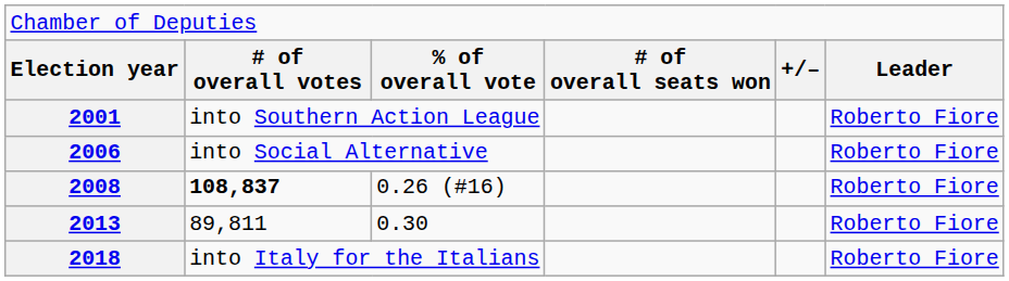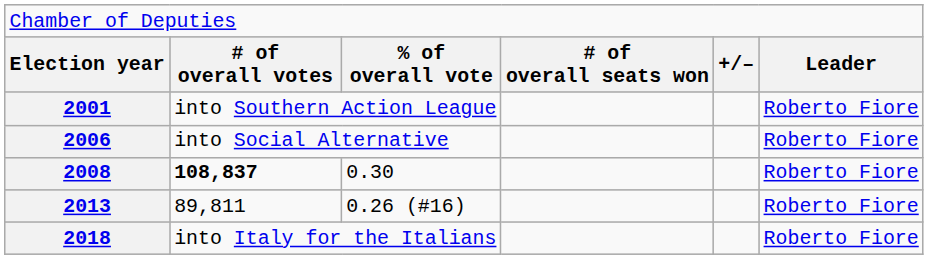2008 | column 3: 0.26 (#16) -> 0.30
2013 | column 3: 0.30 -> 0.26 (#16)
